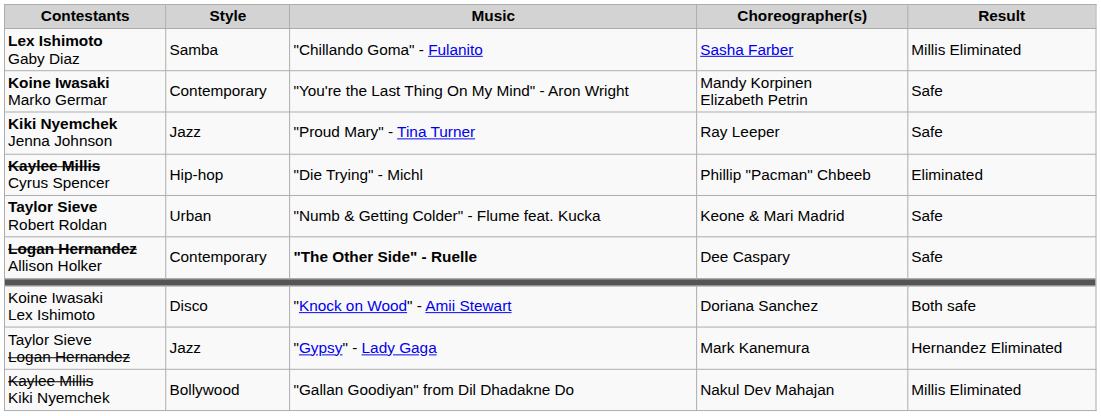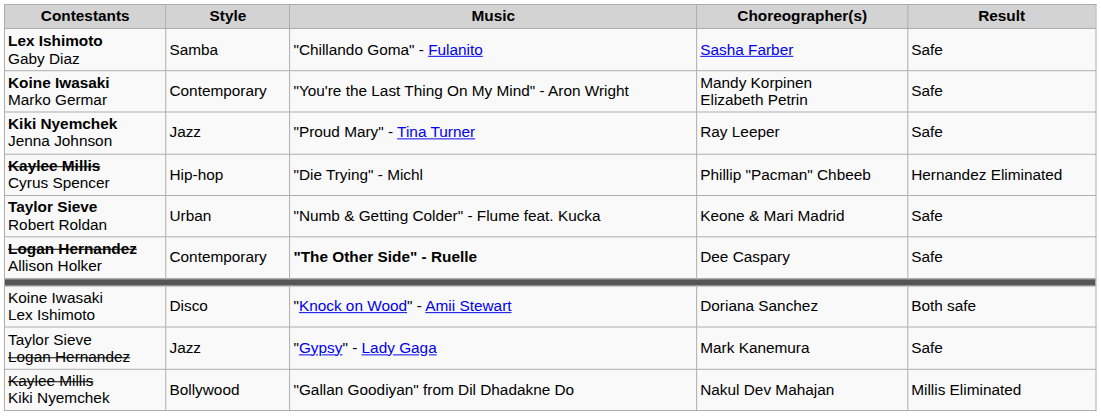Lex Ishimoto Gaby Diaz | Result: Millis Eliminated -> Safe
Kaylee Millis Cyrus Spencer | Result: Eliminated -> Hernandez Eliminated
Taylor Sieve Logan Hernandez | Result: Hernandez Eliminated -> Safe
